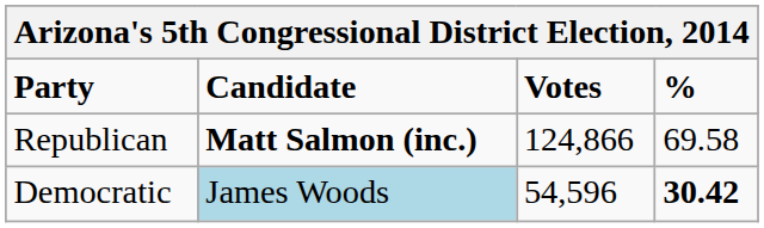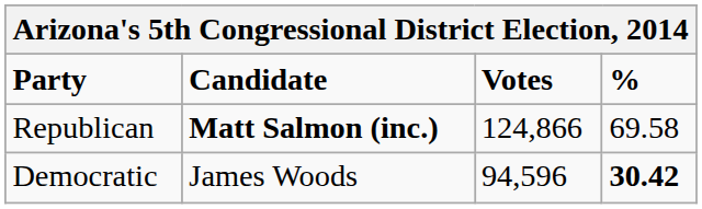Democratic | Candidate: lightblue background -> no background
Democratic | Votes: 54,596 -> 94,596
